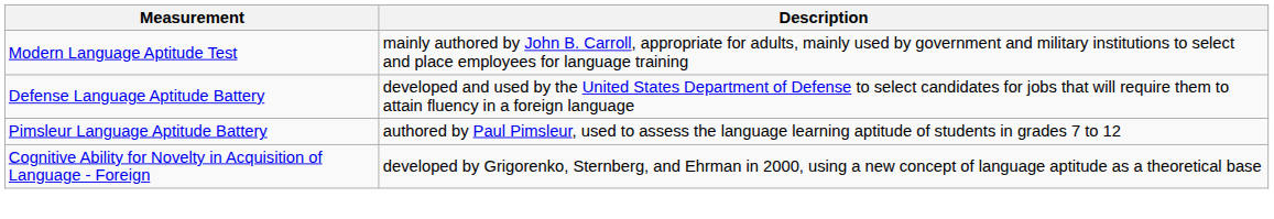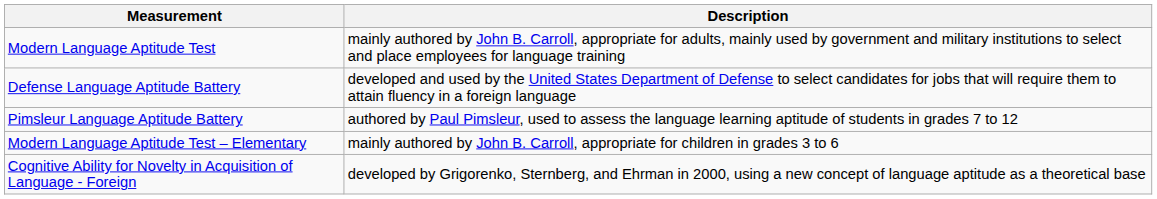+ row: Modern Language Aptitude Test – Elementary | mainly authored by John B. Carroll, appropriate for children in grades 3 to 6
